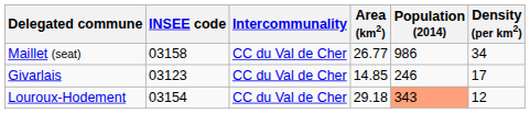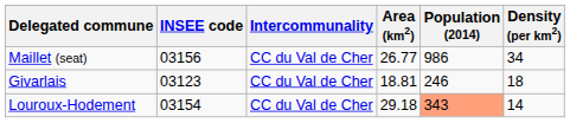Maillet (seat) | INSEE code: 03158 -> 03156
Givarlais | Area (km2): 14.85 -> 18.81
Givarlais | Density (per km2): 17 -> 18
Louroux-Hodement | Density (per km2): 12 -> 14
